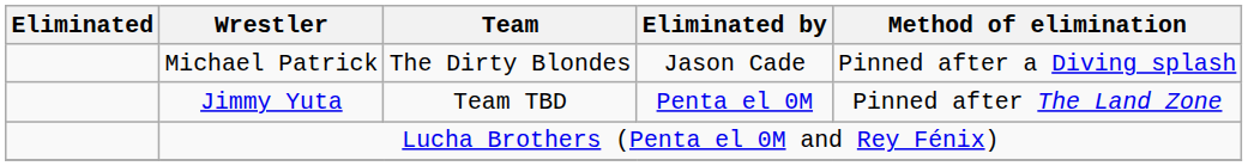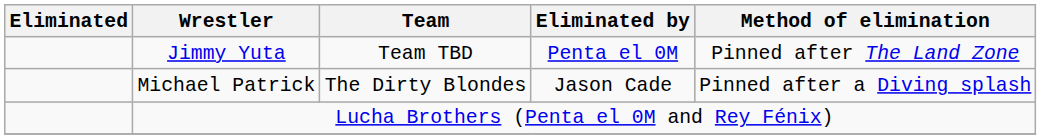rows swapped: Michael Patrick <-> Jimmy Yuta
